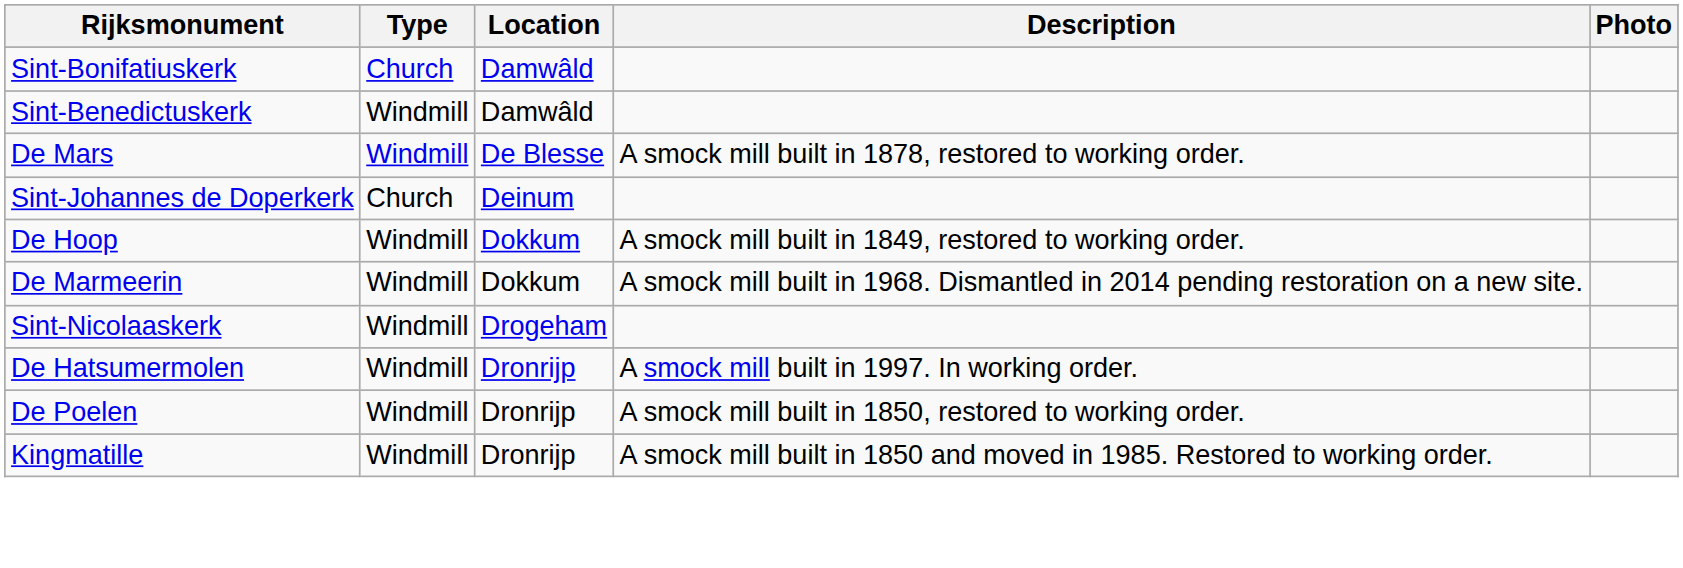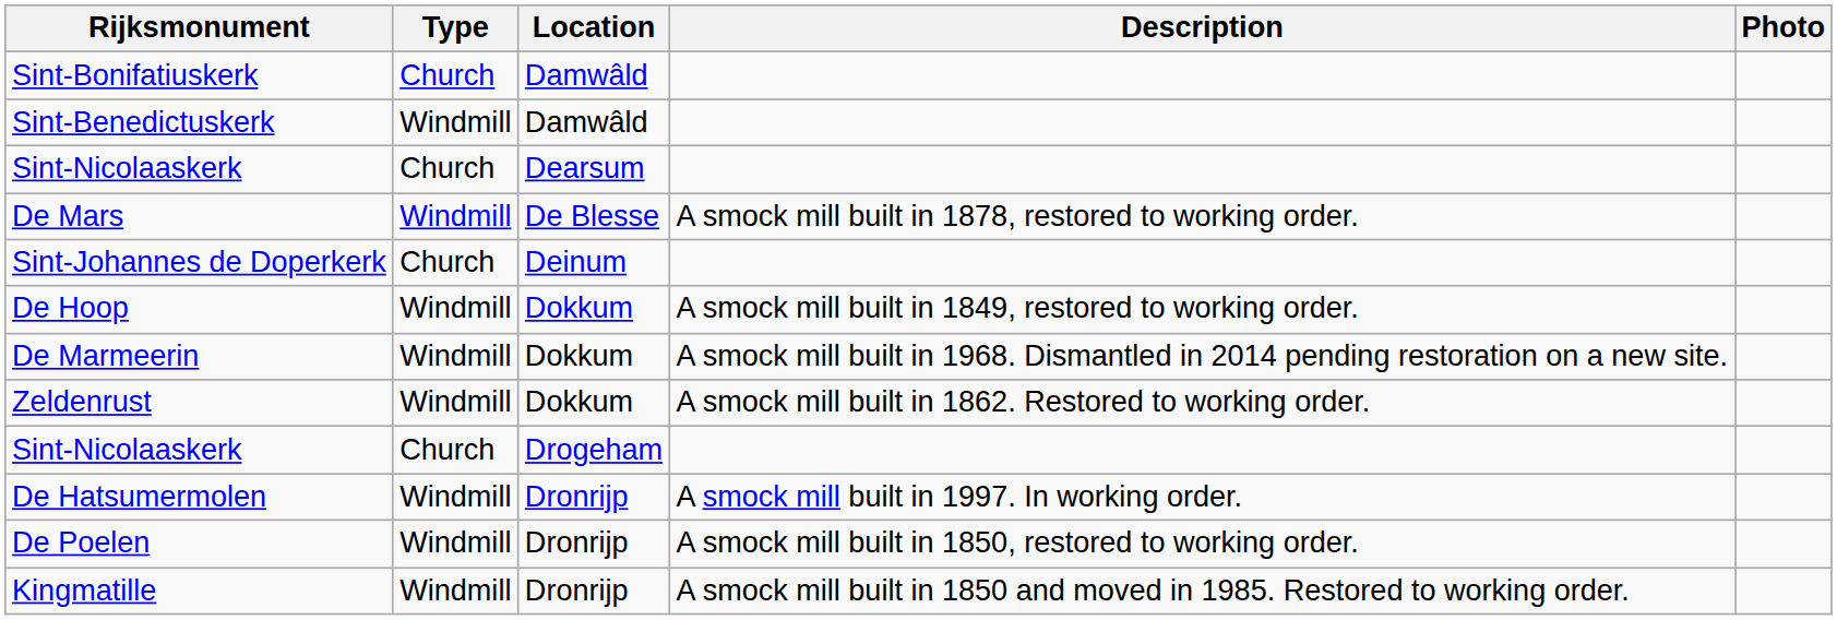+ row: Sint-Nicolaaskerk | Church | Dearsum
+ row: Zeldenrust | Windmill | Dokkum | A smock mill built in 1862. Restored to working order.
Sint-Nicolaaskerk / Drogeham | Type: Windmill -> Church
